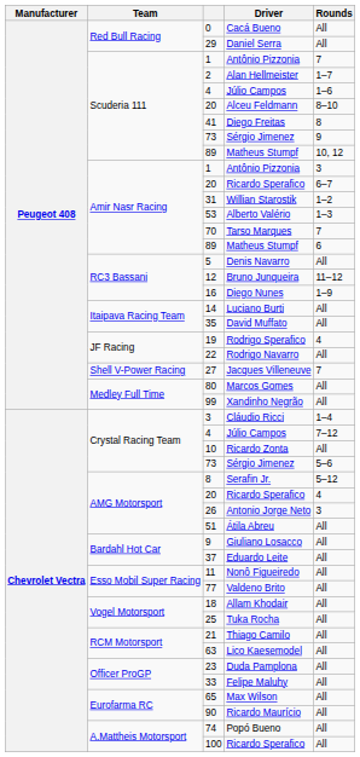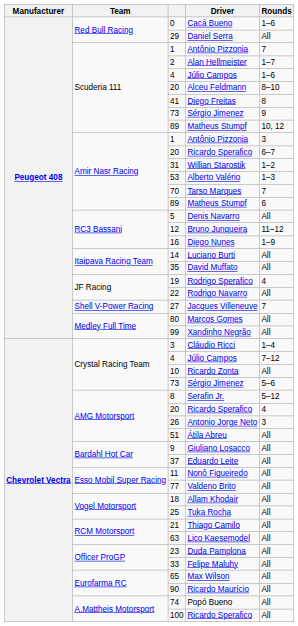0 | Rounds: All -> 1–6
